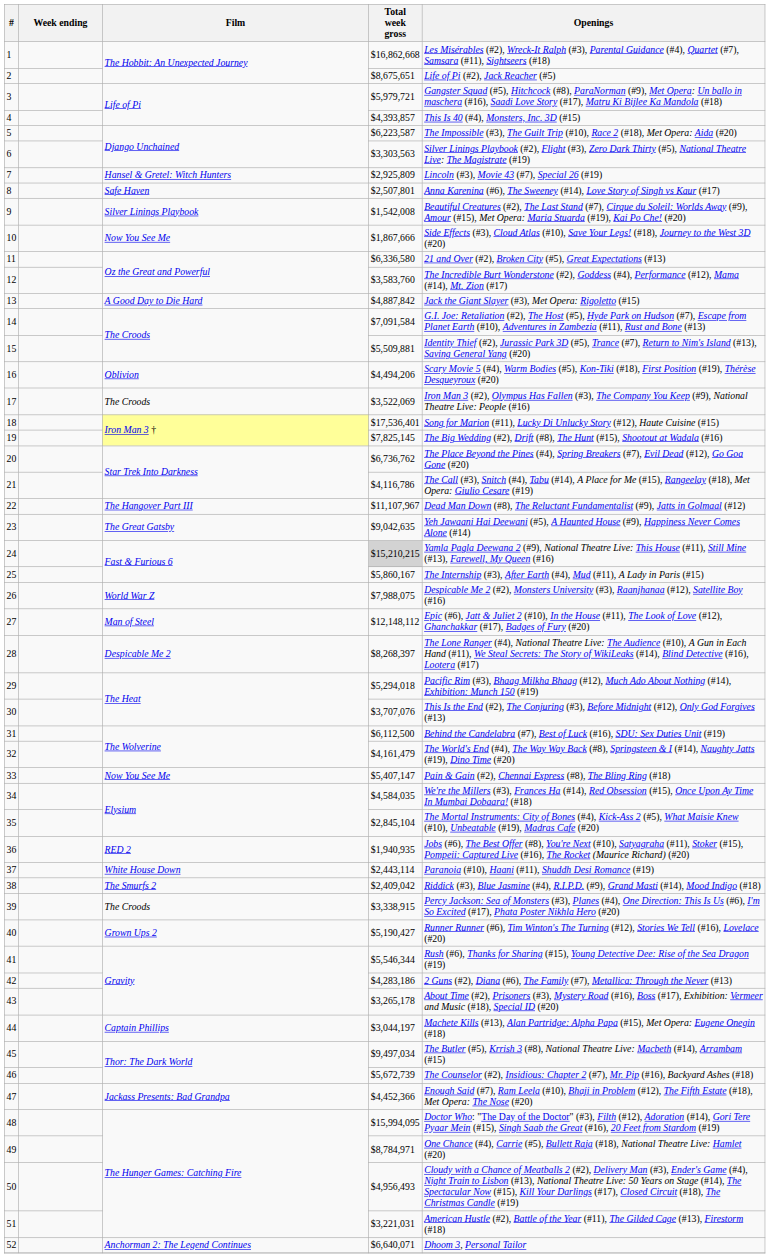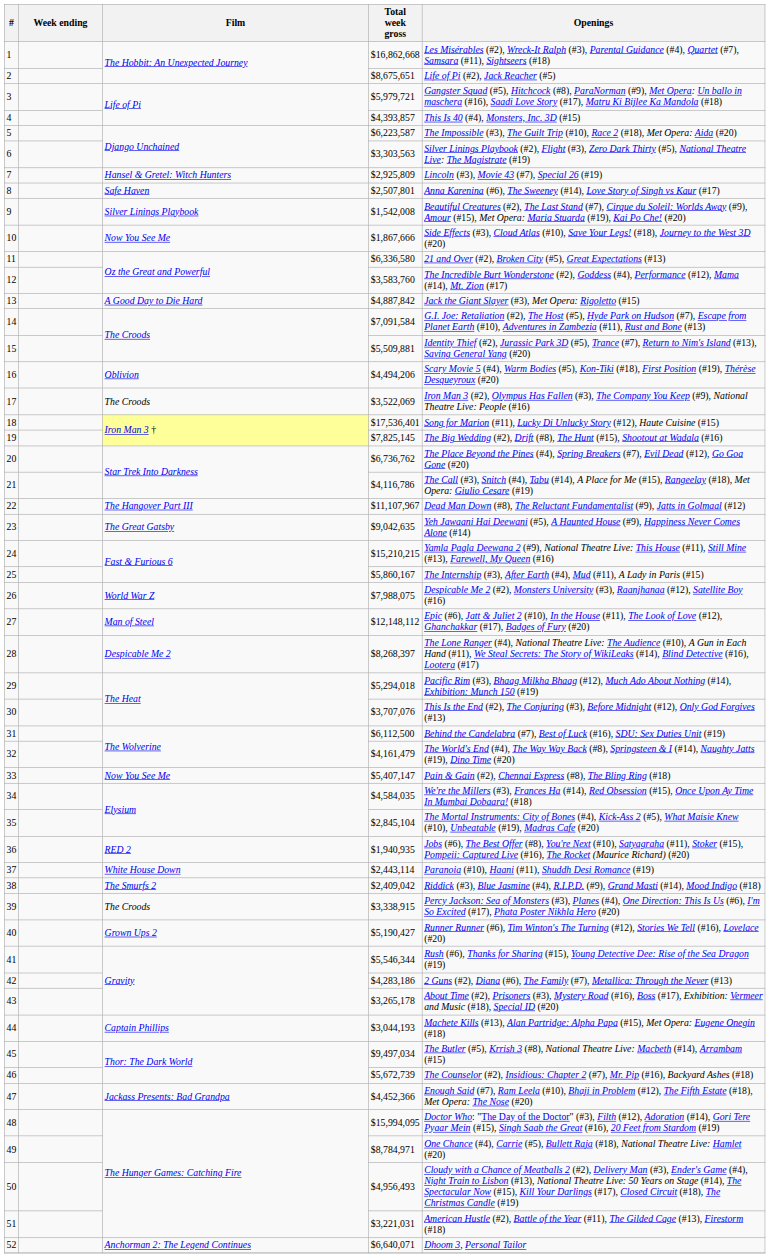24 | Total week gross: lightgrey background -> no background
44 | Total week gross: $3,044,197 -> $3,044,193
